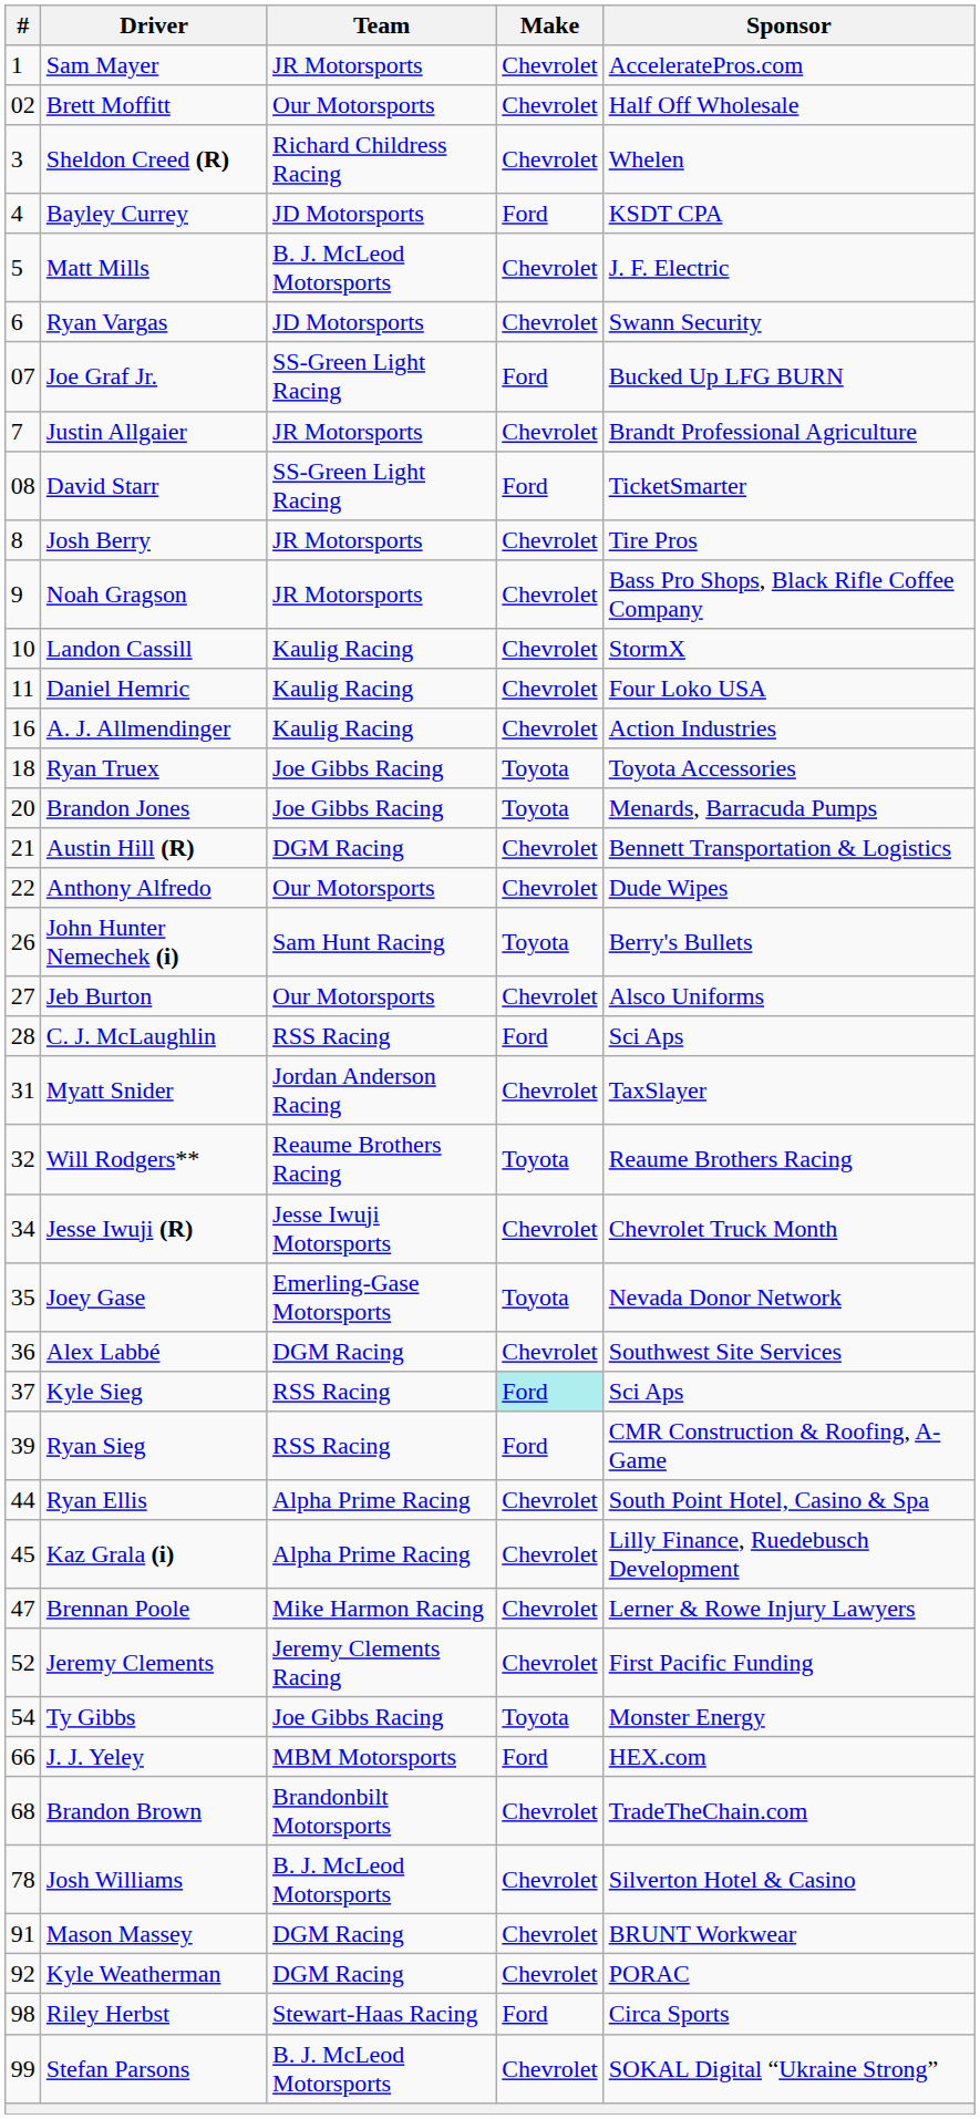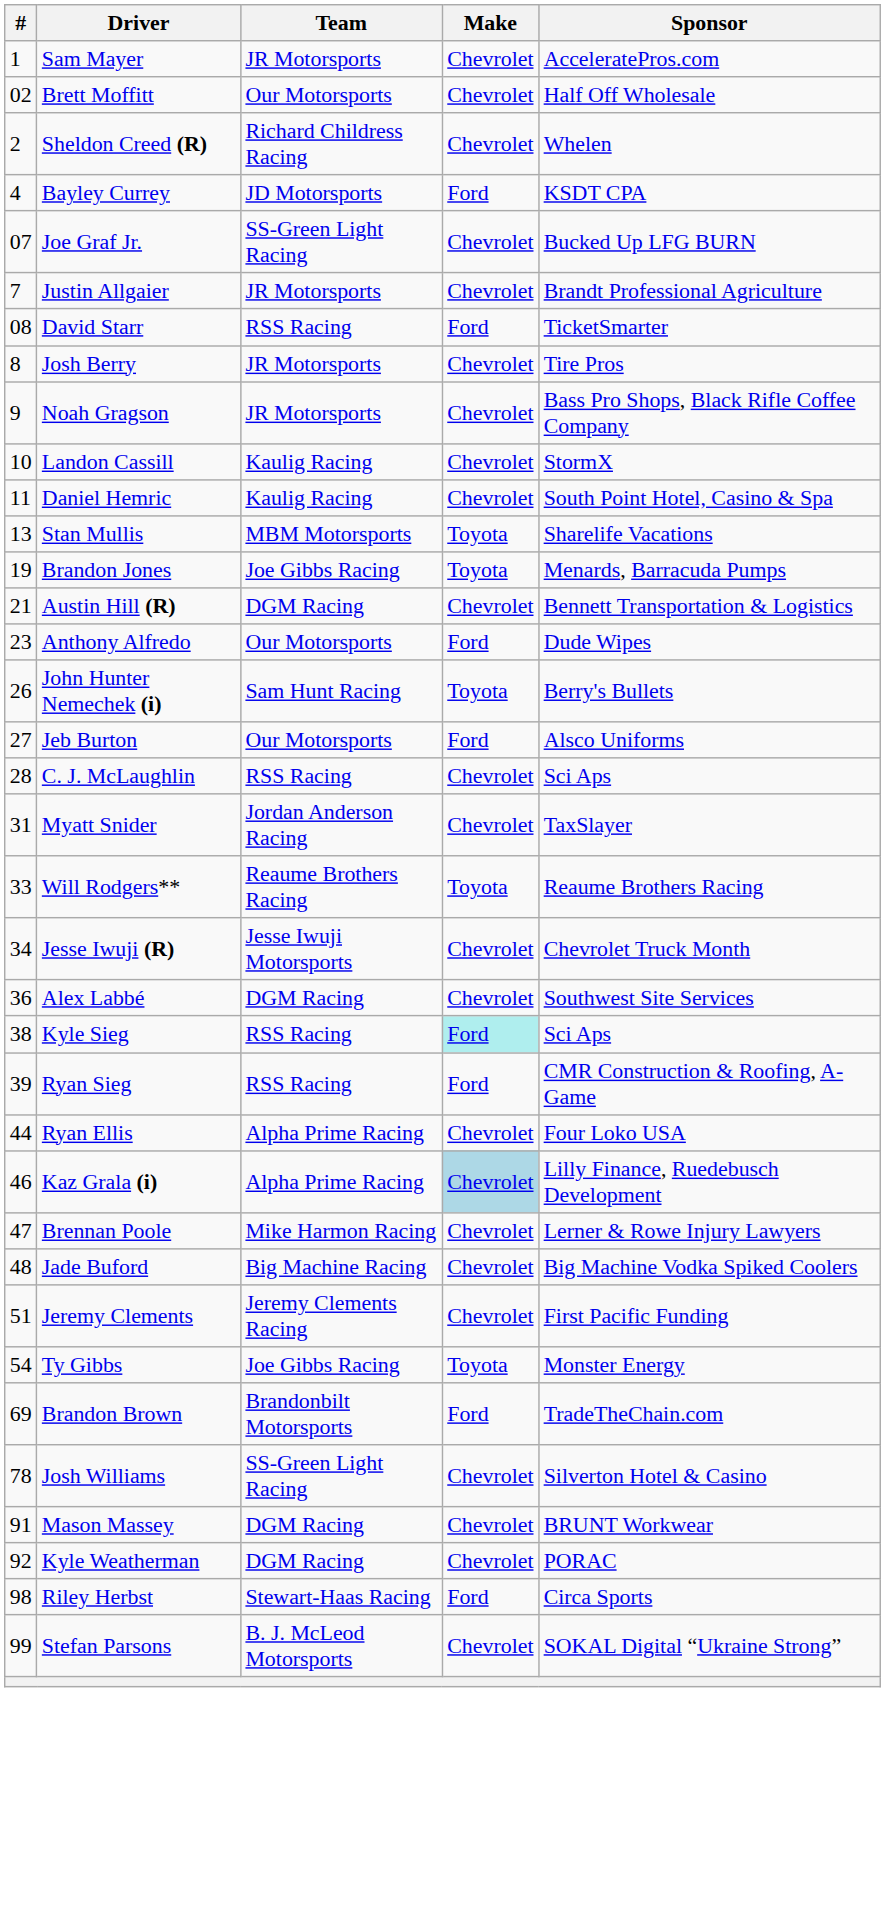Sheldon Creed (R) | #: 3 -> 2
- row: 5 | Matt Mills | B. J. McLeod Motorsports | Chevrolet | J. F. Electric
- row: 6 | Ryan Vargas | JD Motorsports | Chevrolet | Swann Security
Joe Graf Jr. | Make: Ford -> Chevrolet
David Starr | Team: SS-Green Light Racing -> RSS Racing
Daniel Hemric | Sponsor: Four Loko USA -> South Point Hotel, Casino & Spa
+ row: 13 | Stan Mullis | MBM Motorsports | Toyota | Sharelife Vacations
- row: 16 | A. J. Allmendinger | Kaulig Racing | Chevrolet | Action Industries
- row: 18 | Ryan Truex | Joe Gibbs Racing | Toyota | Toyota Accessories
Brandon Jones | #: 20 -> 19
Anthony Alfredo | #: 22 -> 23
Anthony Alfredo | Make: Chevrolet -> Ford
Jeb Burton | Make: Chevrolet -> Ford
C. J. McLaughlin | Make: Ford -> Chevrolet
Will Rodgers** | #: 32 -> 33
- row: 35 | Joey Gase | Emerling-Gase Motorsports | Toyota | Nevada Donor Network
Kyle Sieg | #: 37 -> 38
Ryan Ellis | Sponsor: South Point Hotel, Casino & Spa -> Four Loko USA
Kaz Grala (i) | #: 45 -> 46
Kaz Grala (i) | Make: no background -> lightblue background
+ row: 48 | Jade Buford | Big Machine Racing | Chevrolet | Big Machine Vodka Spiked Coolers
Jeremy Clements | #: 52 -> 51
- row: 66 | J. J. Yeley | MBM Motorsports | Ford | HEX.com
Brandon Brown | #: 68 -> 69
Brandon Brown | Make: Chevrolet -> Ford
Josh Williams | Team: B. J. McLeod Motorsports -> SS-Green Light Racing
